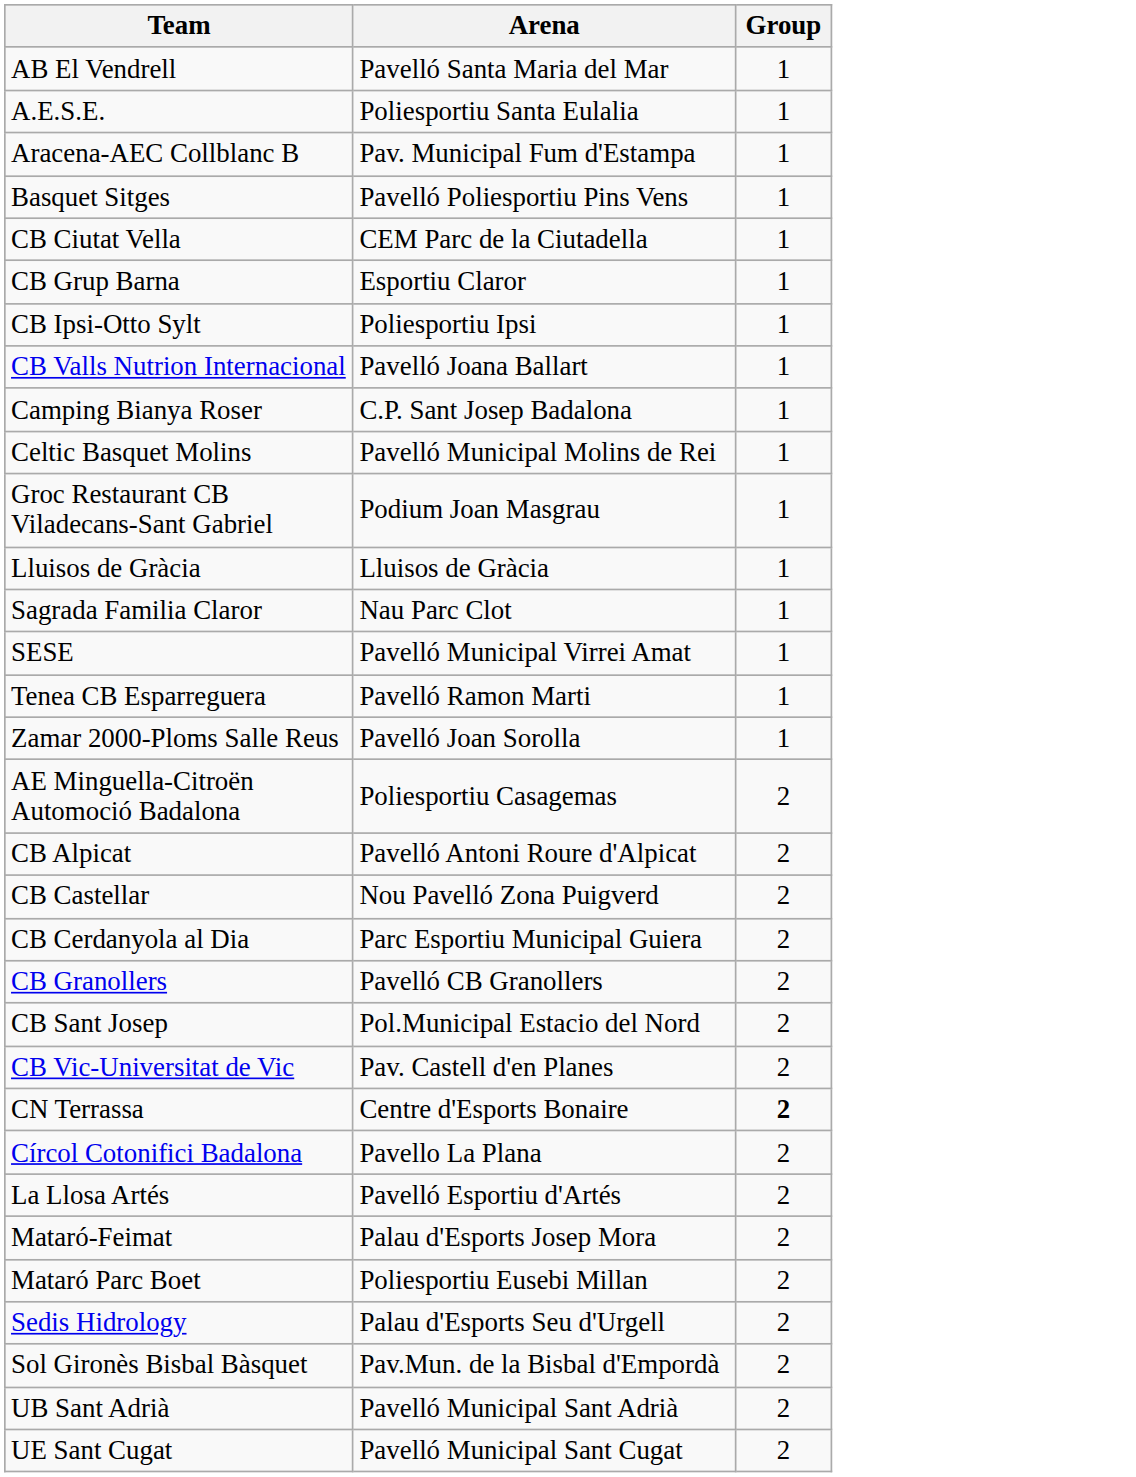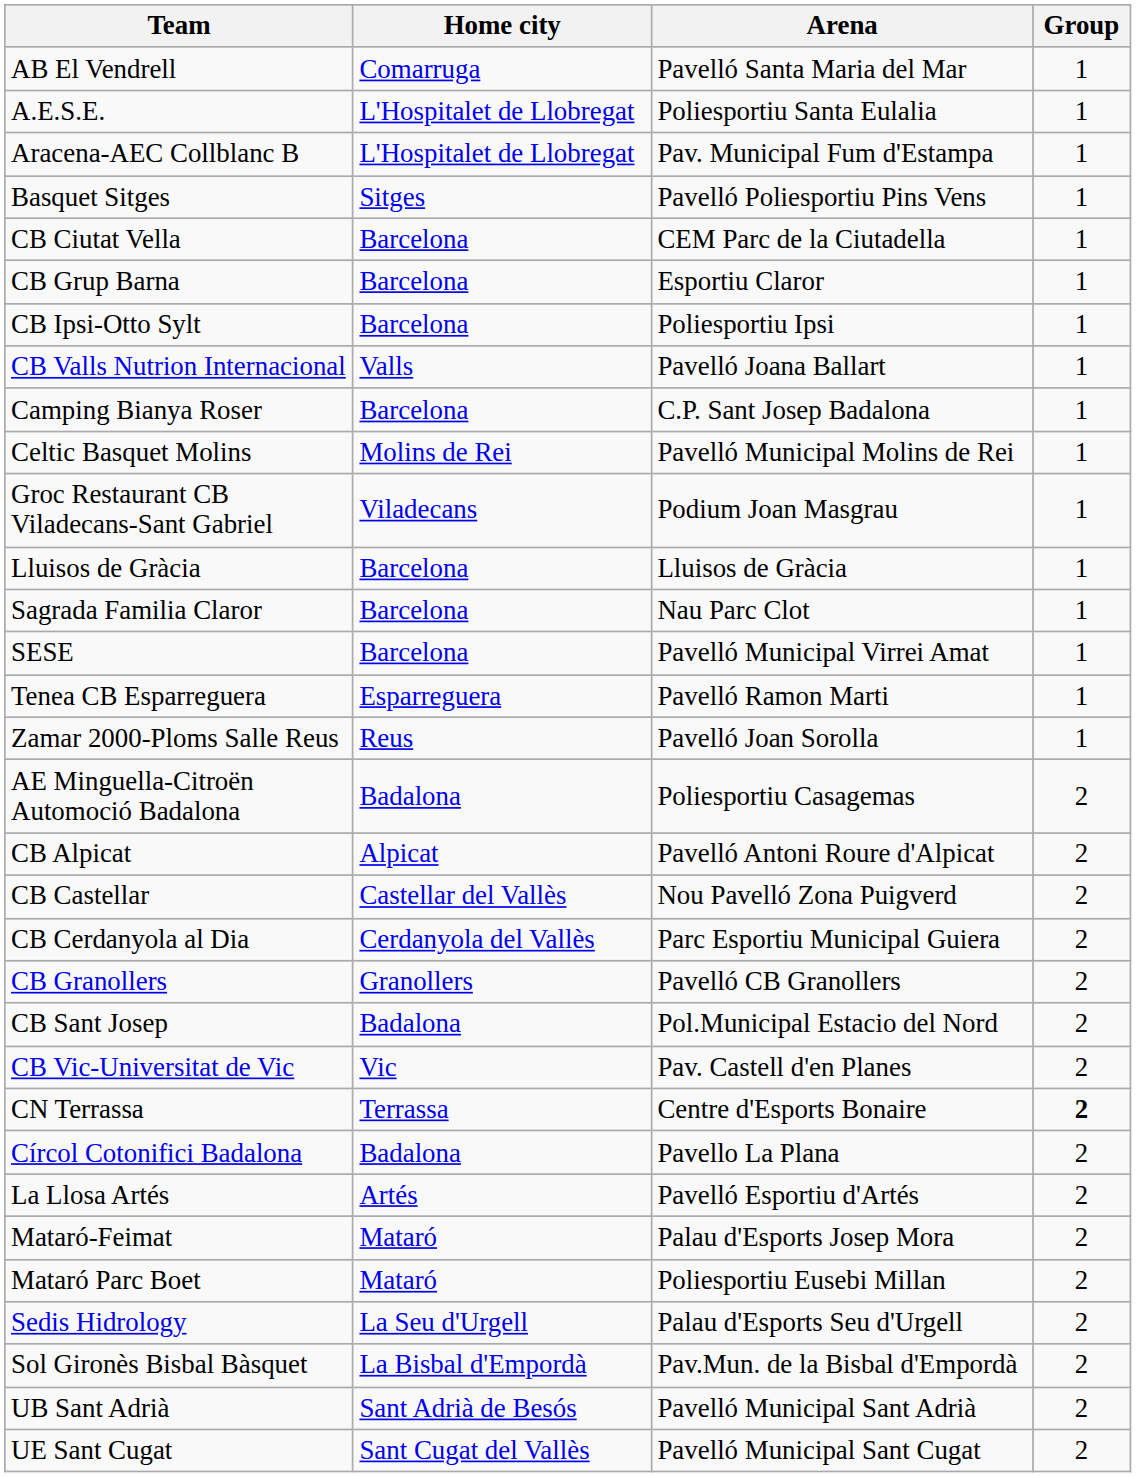+ column: Home city | Comarruga | L'Hospitalet de Llobregat | L'Hospitalet de Llobregat | Sitges | Barcelona | Barcelona | Barcelona | Valls | Barcelona | Molins de Rei | Viladecans | Barcelona | Barcelona | Barcelona | Esparreguera | Reus | Badalona | Alpicat | Castellar del Vallès | Cerdanyola del Vallès | Granollers | Badalona | Vic | Terrassa | Badalona | Artés | Mataró | Mataró | La Seu d'Urgell | La Bisbal d'Empordà | Sant Adrià de Besós | Sant Cugat del Vallès
